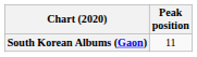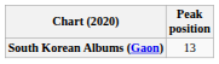South Korean Albums (Gaon) | Peak position: 11 -> 13
